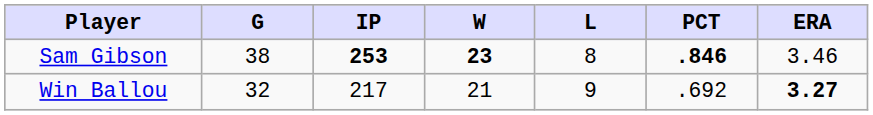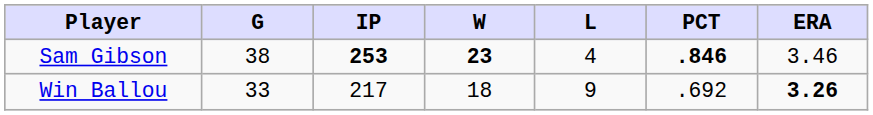Sam Gibson | L: 8 -> 4
Win Ballou | G: 32 -> 33
Win Ballou | W: 21 -> 18
Win Ballou | ERA: 3.27 -> 3.26
